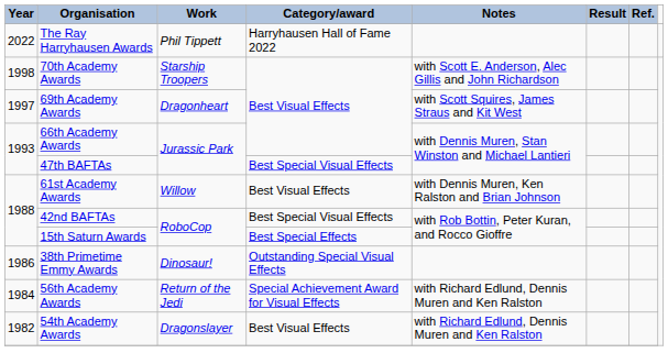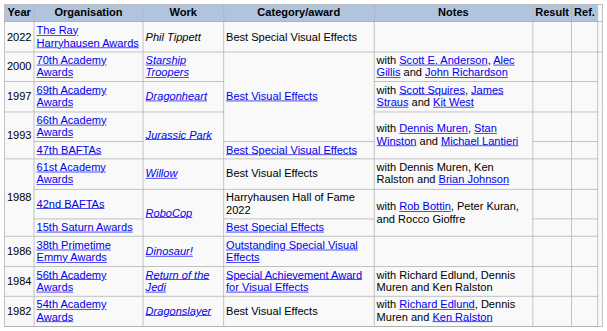The Ray Harryhausen Awards | Category/award: Harryhausen Hall of Fame 2022 -> Best Special Visual Effects
70th Academy Awards | Year: 1998 -> 2000
42nd BAFTAs | Category/award: Best Special Visual Effects -> Harryhausen Hall of Fame 2022
